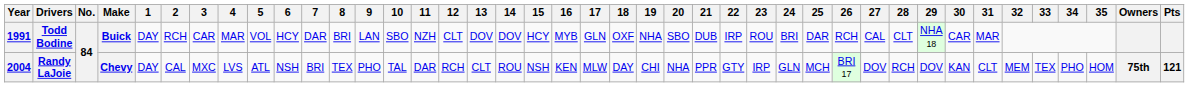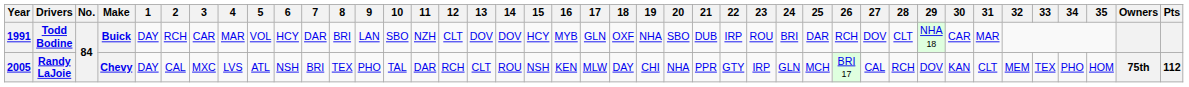Todd Bodine | 27: CAL -> DOV
Randy LaJoie | Year: 2004 -> 2005
Randy LaJoie | 27: DOV -> CAL
Randy LaJoie | Pts: 121 -> 112
